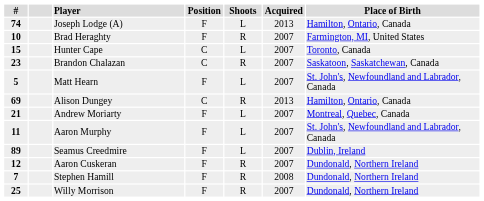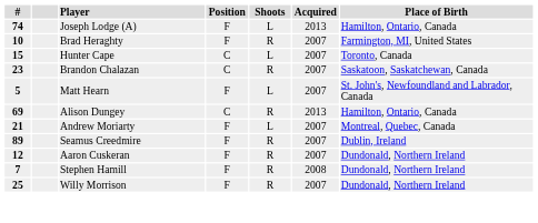- row: 11 | Aaron Murphy | F | L | 2007 | St. John's, Newfoundland and Labrador, Canada
Seamus Creedmire | Shoots: L -> R
